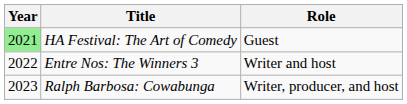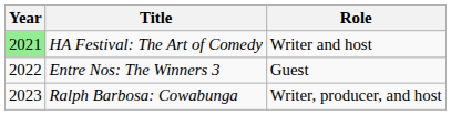HA Festival: The Art of Comedy | Role: Guest -> Writer and host
Entre Nos: The Winners 3 | Role: Writer and host -> Guest
